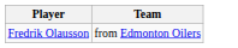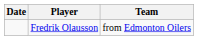+ column: Date
